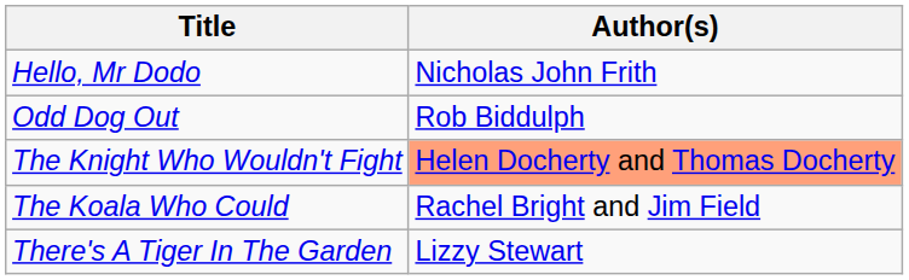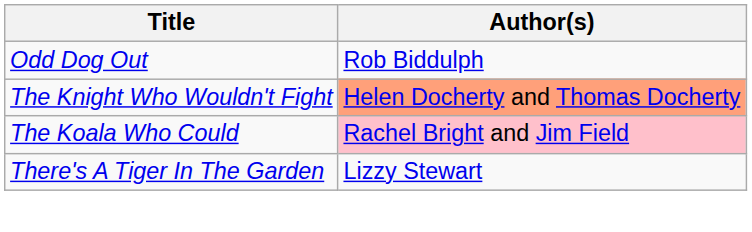- row: Hello, Mr Dodo | Nicholas John Frith
The Koala Who Could | Author(s): no background -> pink background
